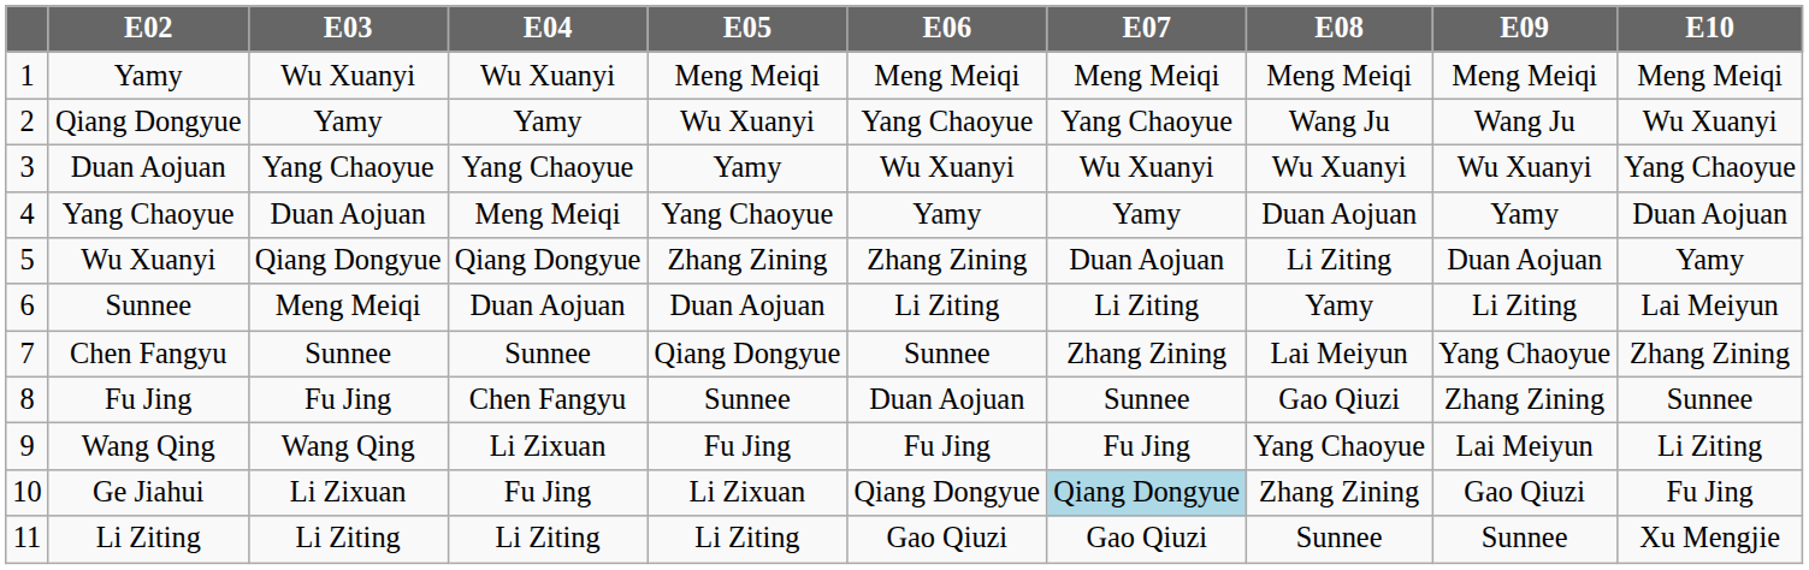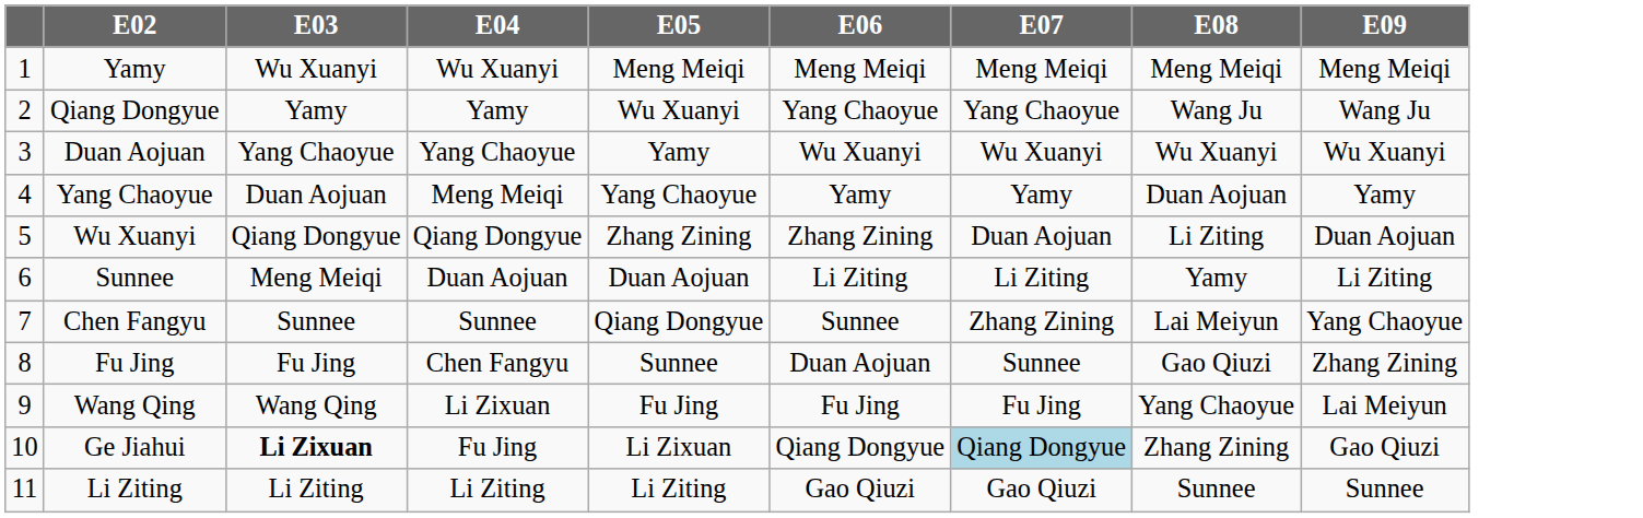- column: E10 | Meng Meiqi | Wu Xuanyi | Yang Chaoyue | Duan Aojuan | Yamy | Lai Meiyun | Zhang Zining | Sunnee | Li Ziting | Fu Jing | Xu Mengjie
Ge Jiahui | E03: normal -> bold
